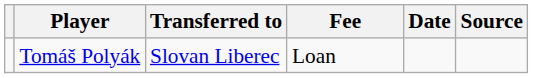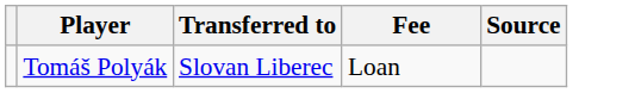- column: Date
